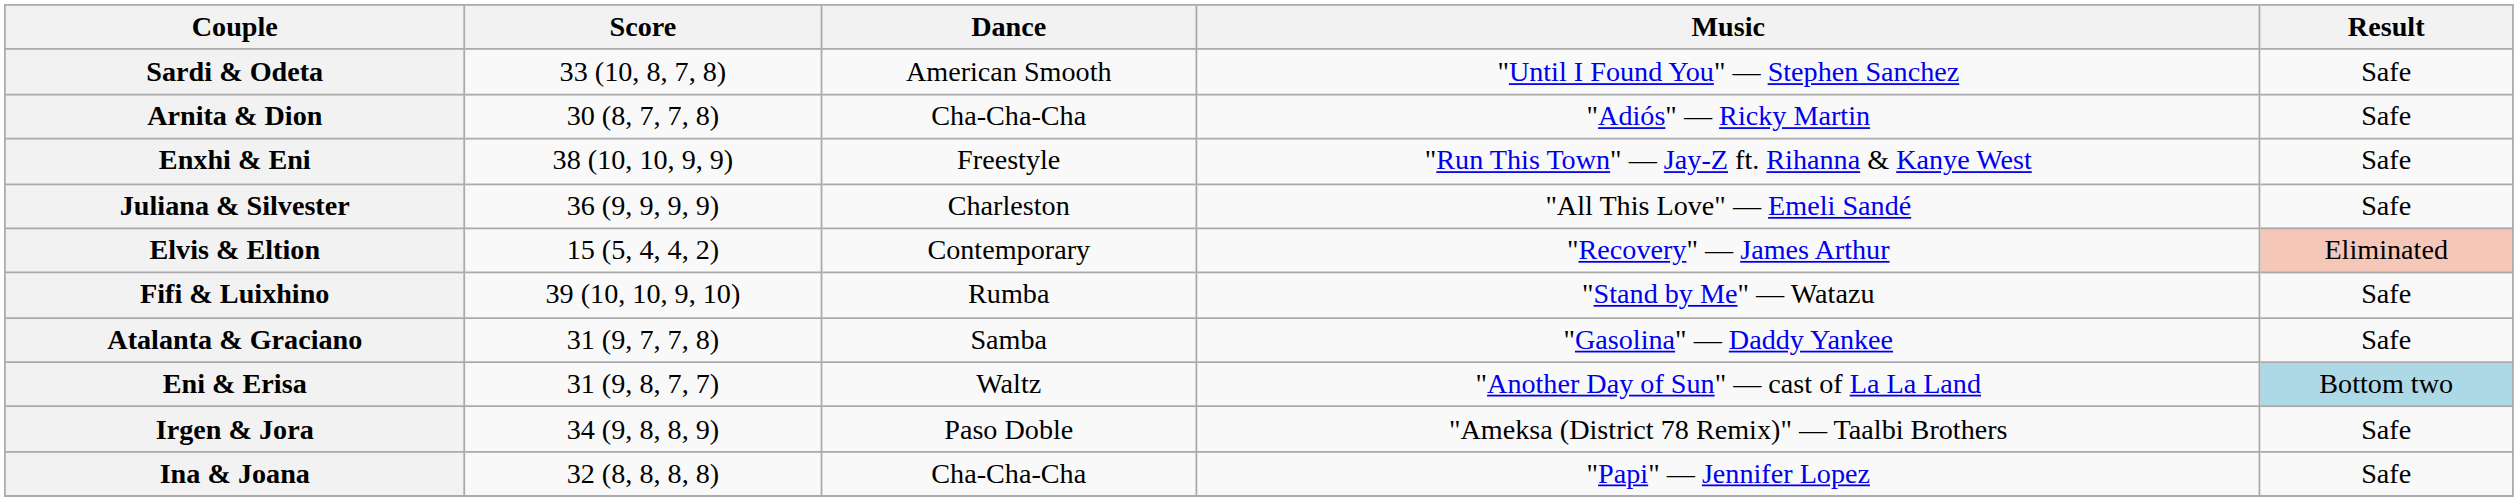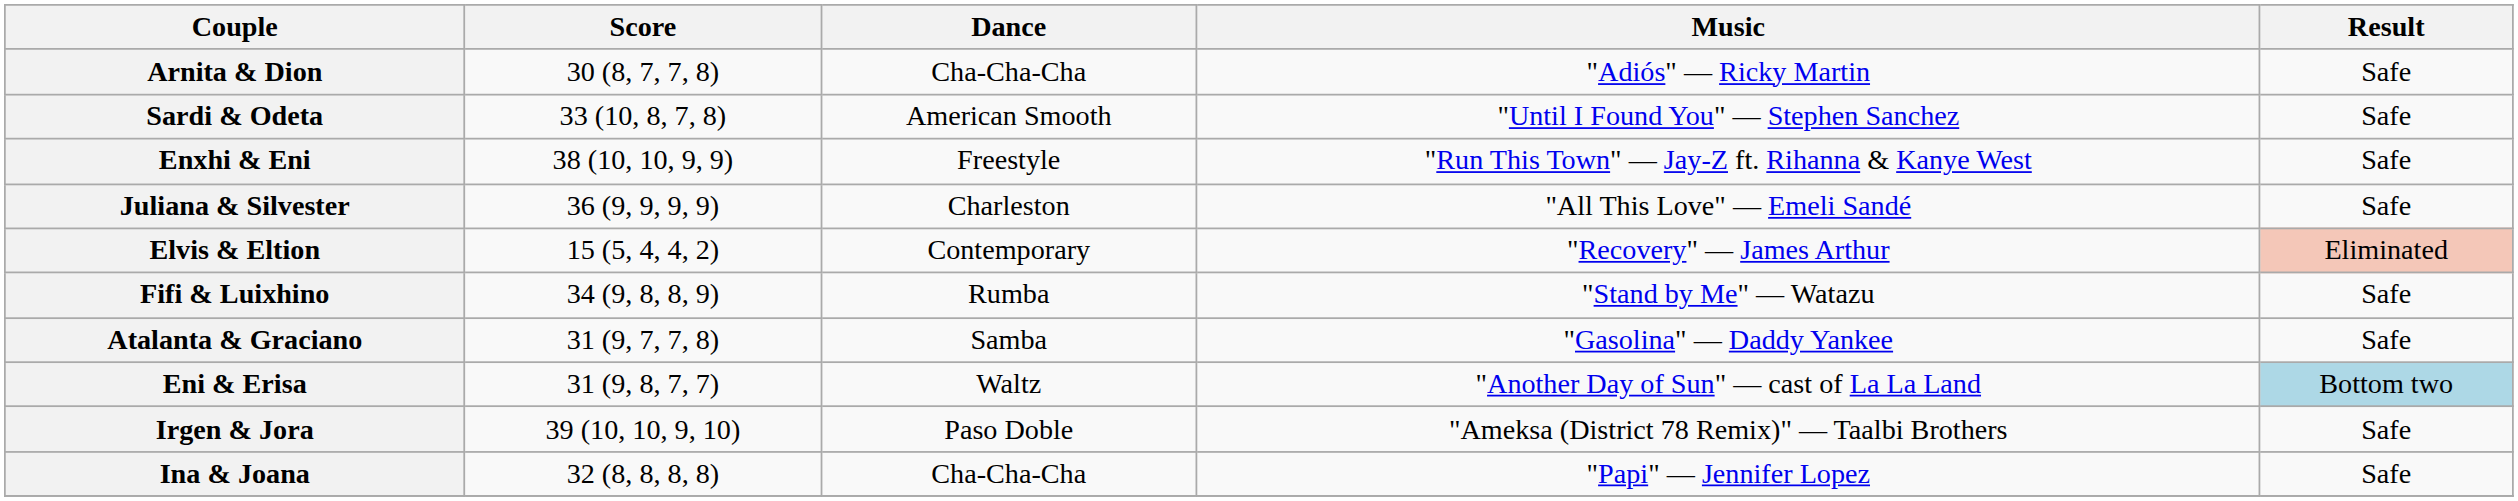rows swapped: Sardi & Odeta <-> Arnita & Dion
Fifi & Luixhino | Score: 39 (10, 10, 9, 10) -> 34 (9, 8, 8, 9)
Irgen & Jora | Score: 34 (9, 8, 8, 9) -> 39 (10, 10, 9, 10)
